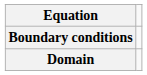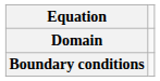rows swapped: Domain <-> Boundary conditions
